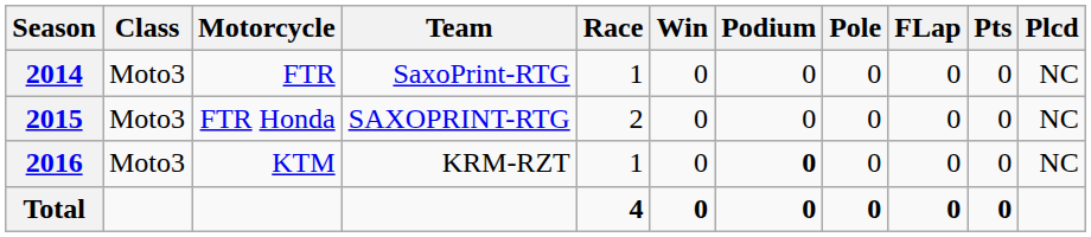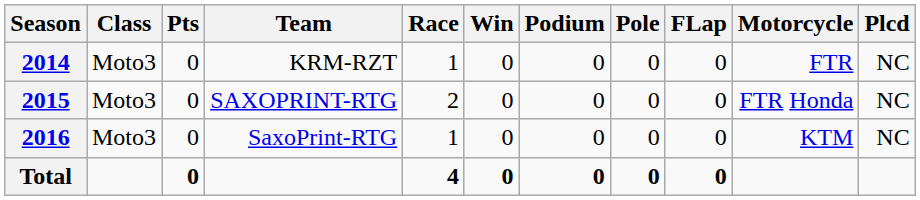columns swapped: Motorcycle <-> Pts
2014 | Team: SaxoPrint-RTG -> KRM-RZT
2016 | Team: KRM-RZT -> SaxoPrint-RTG
2016 | Podium: bold -> normal
